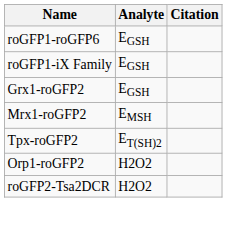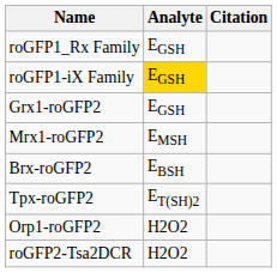- row: roGFP1-roGFP6 | EGSH
+ row: roGFP1_Rx Family | EGSH
roGFP1-iX Family | Analyte: no background -> gold background
+ row: Brx-roGFP2 | EBSH
